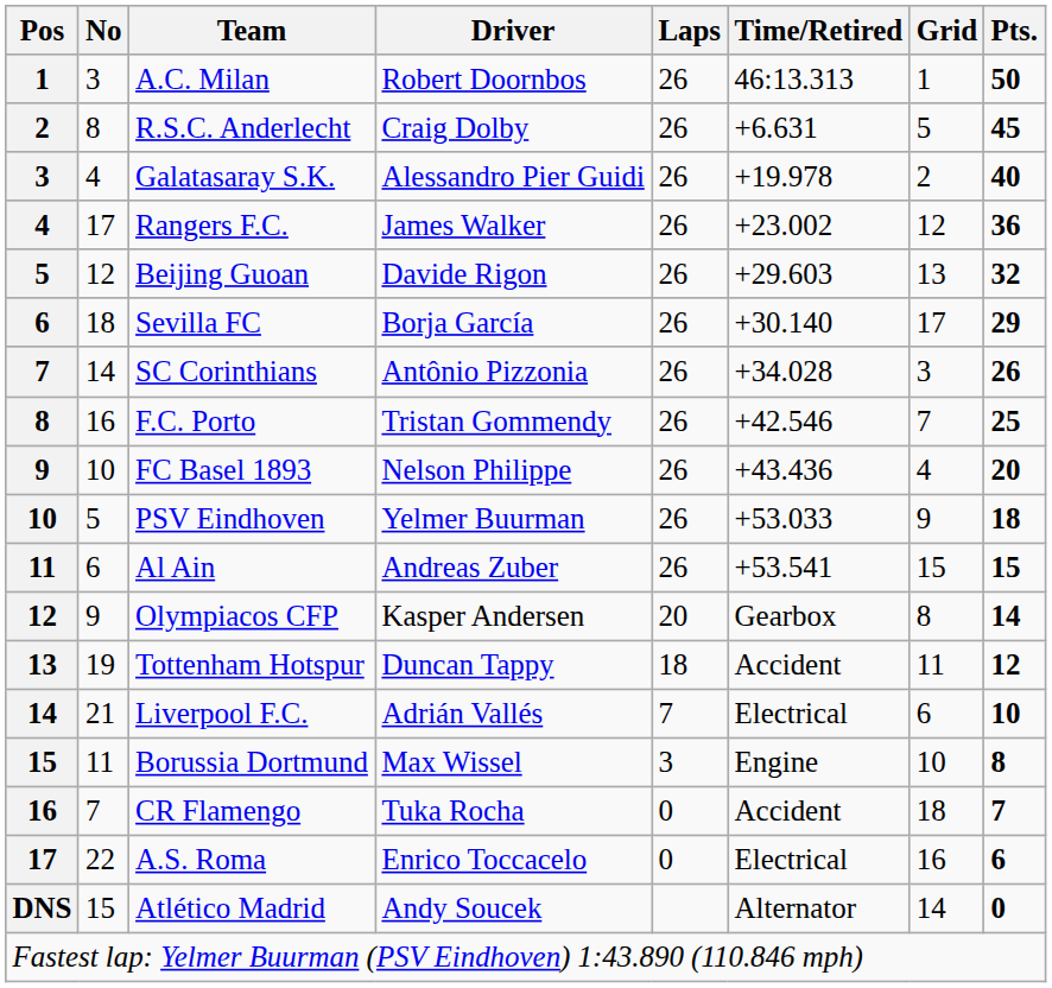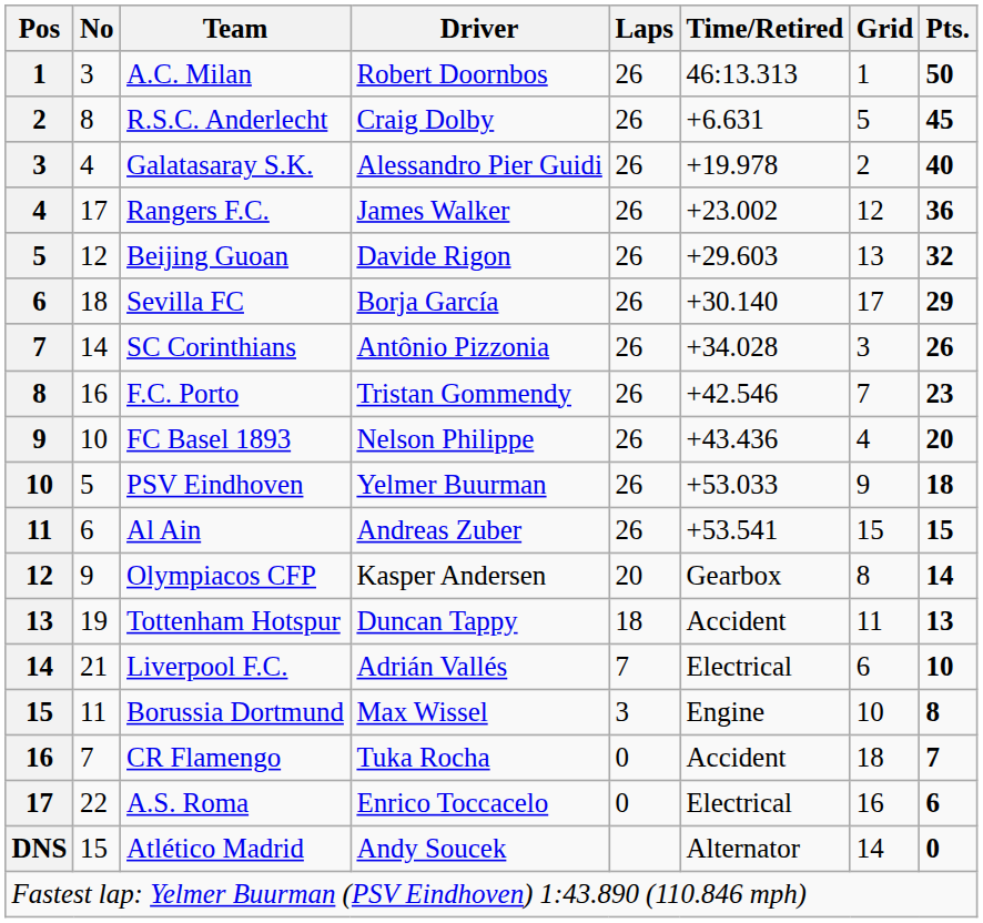F.C. Porto | Pts.: 25 -> 23
Tottenham Hotspur | Pts.: 12 -> 13
